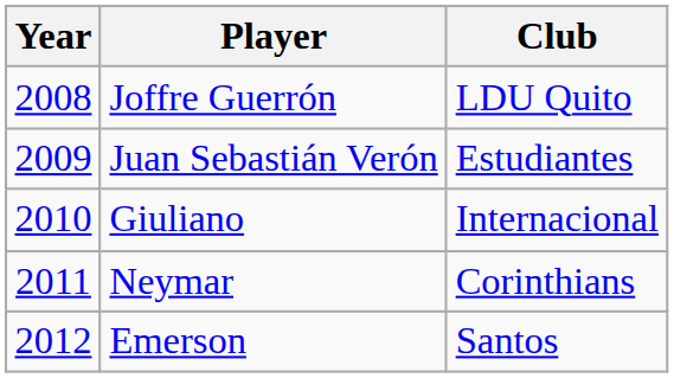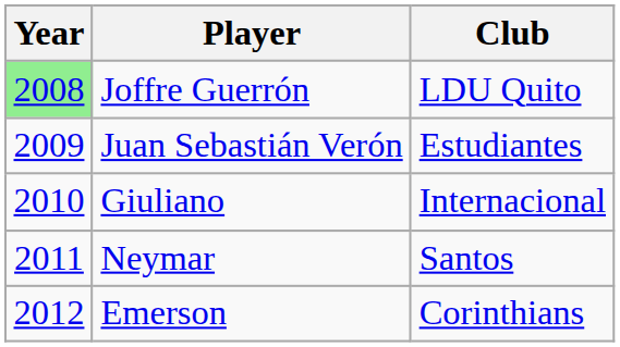Joffre Guerrón | Year: no background -> lightgreen background
Neymar | Club: Corinthians -> Santos
Emerson | Club: Santos -> Corinthians
